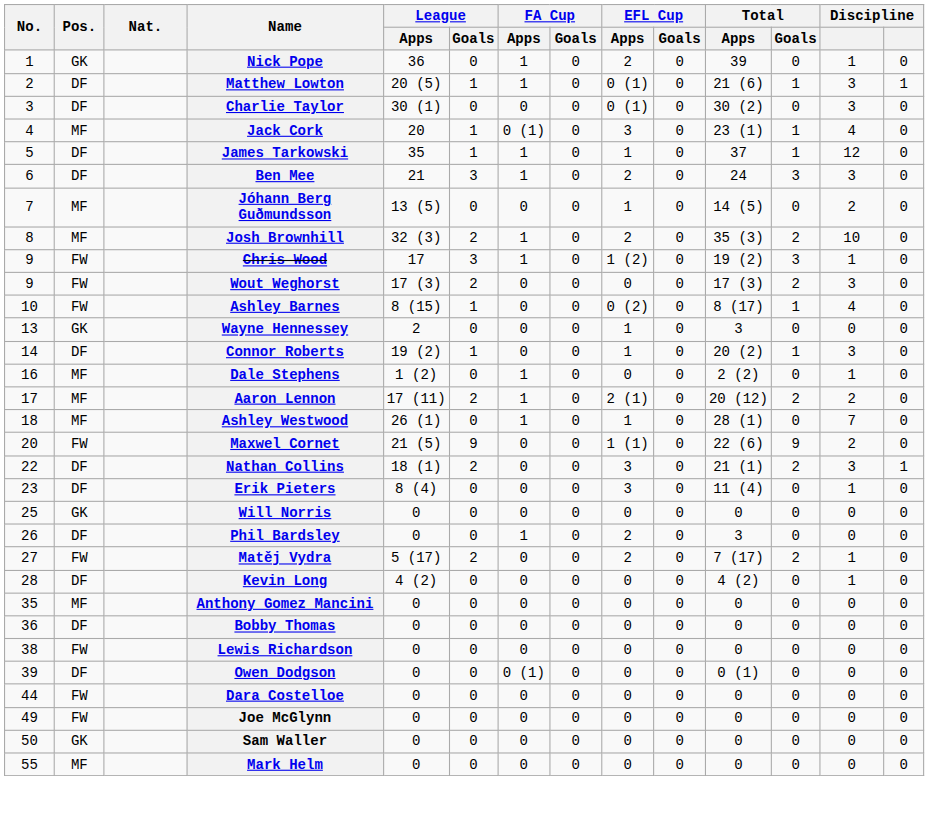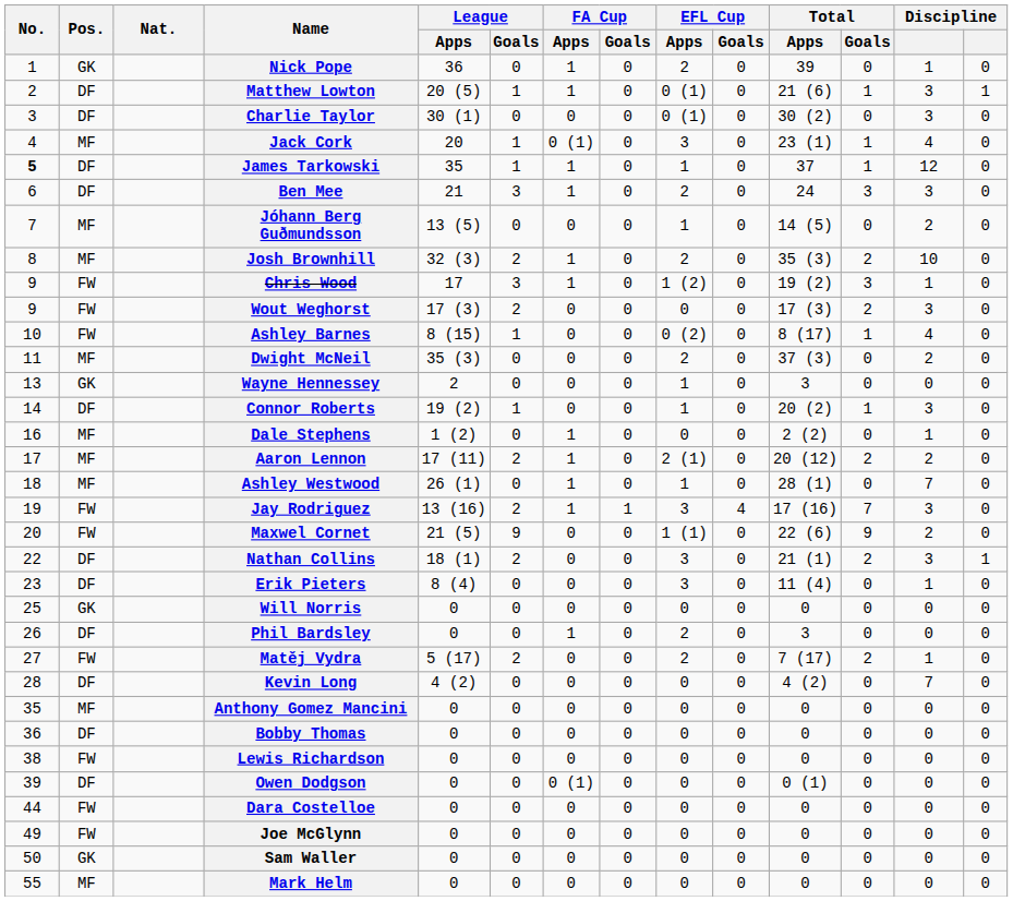James Tarkowski | No.: normal -> bold
+ row: 11 | MF | Dwight McNeil | 35 (3) | 0 | 0 | 0 | 2 | 0 | 37 (3) | 0 | 2 | 0
+ row: 19 | FW | Jay Rodriguez | 13 (16) | 2 | 1 | 1 | 3 | 4 | 17 (16) | 7 | 3 | 0
Kevin Long | column 13: 1 -> 7
